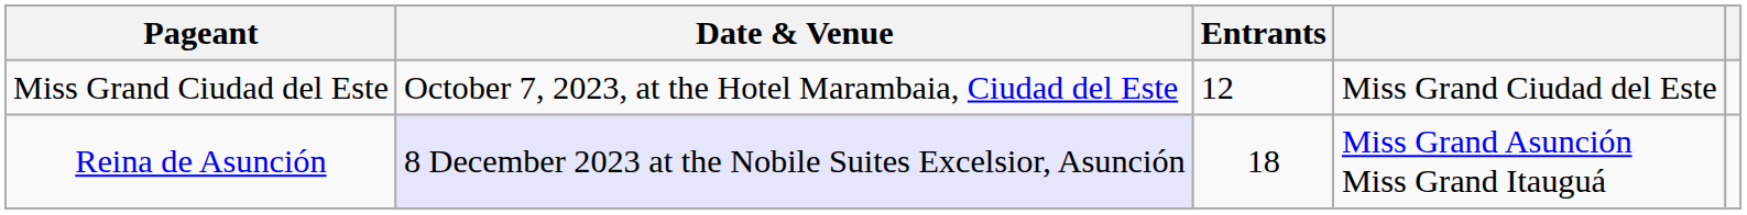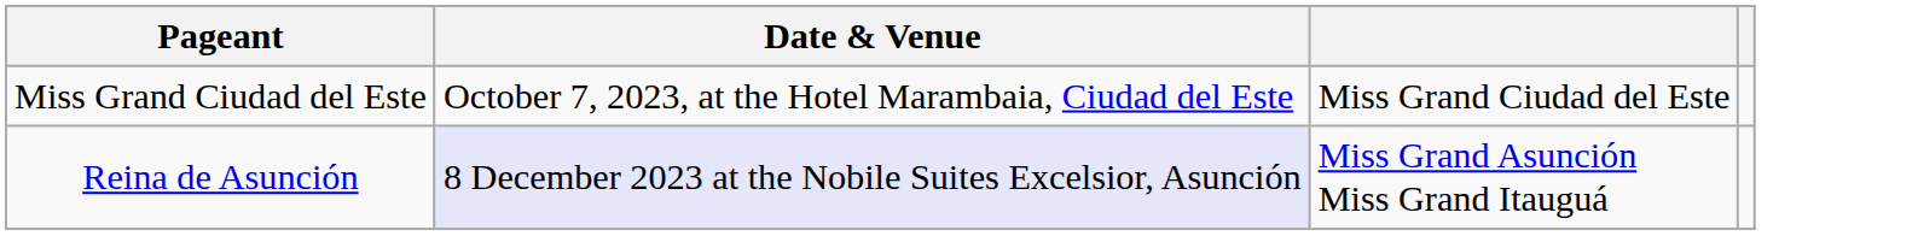- column: Entrants | 12 | 18
